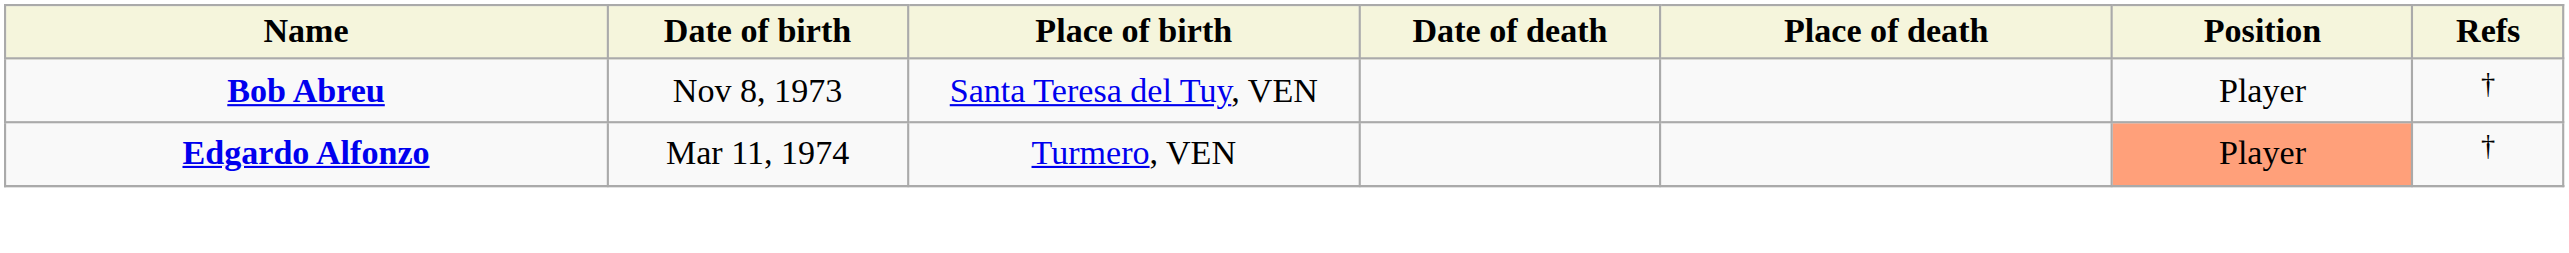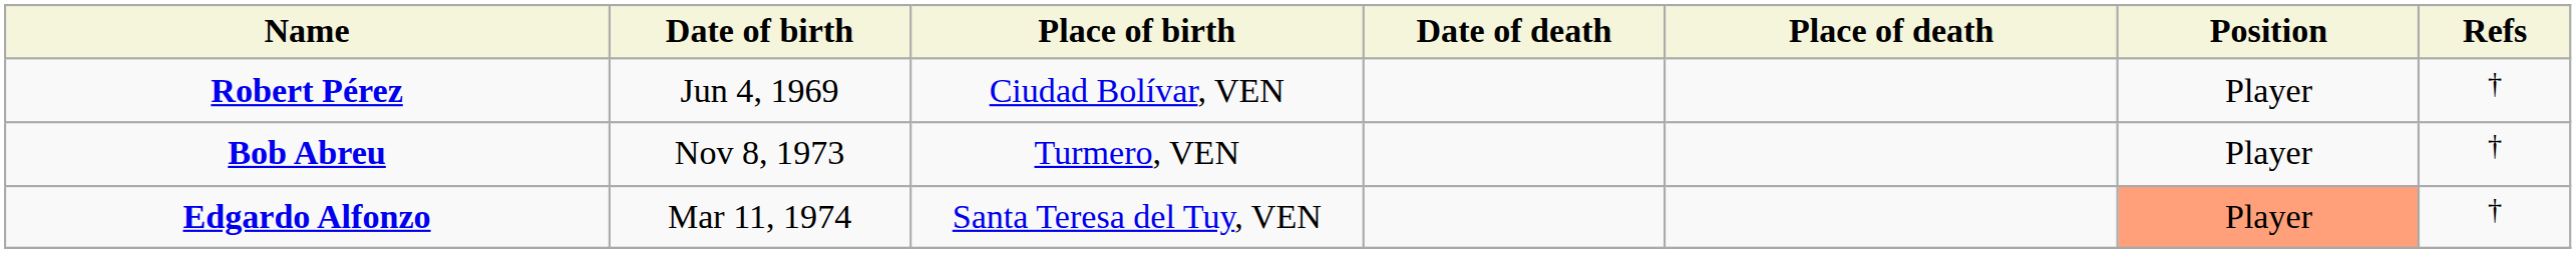+ row: Robert Pérez | Jun 4, 1969 | Ciudad Bolívar, VEN | Player | †
Bob Abreu | Place of birth: Santa Teresa del Tuy, VEN -> Turmero, VEN
Edgardo Alfonzo | Place of birth: Turmero, VEN -> Santa Teresa del Tuy, VEN
